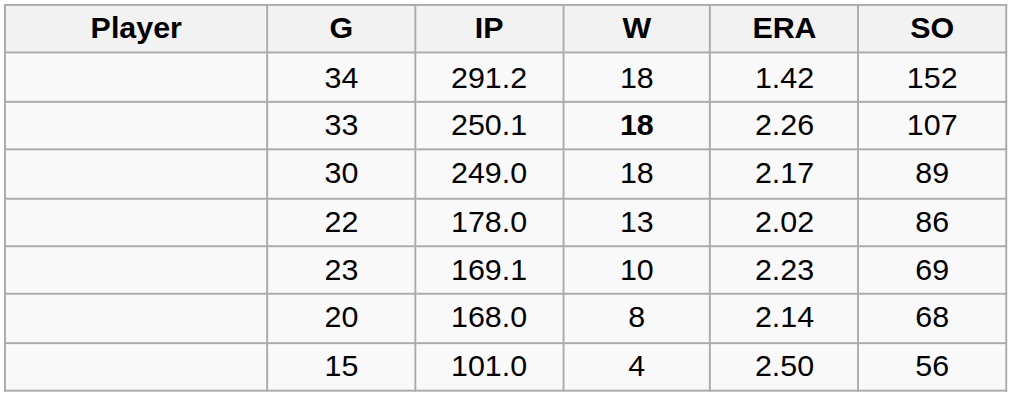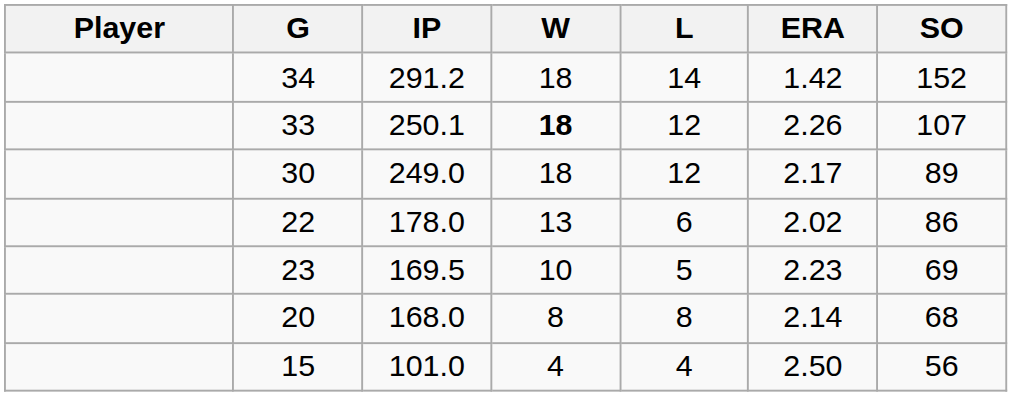+ column: L | 14 | 12 | 12 | 6 | 5 | 8 | 4
23 | IP: 169.1 -> 169.5
